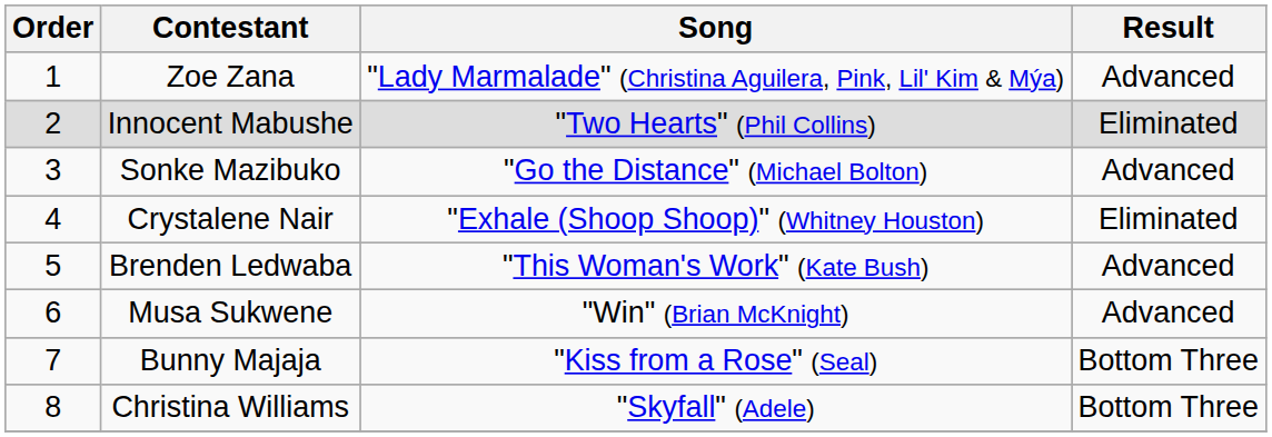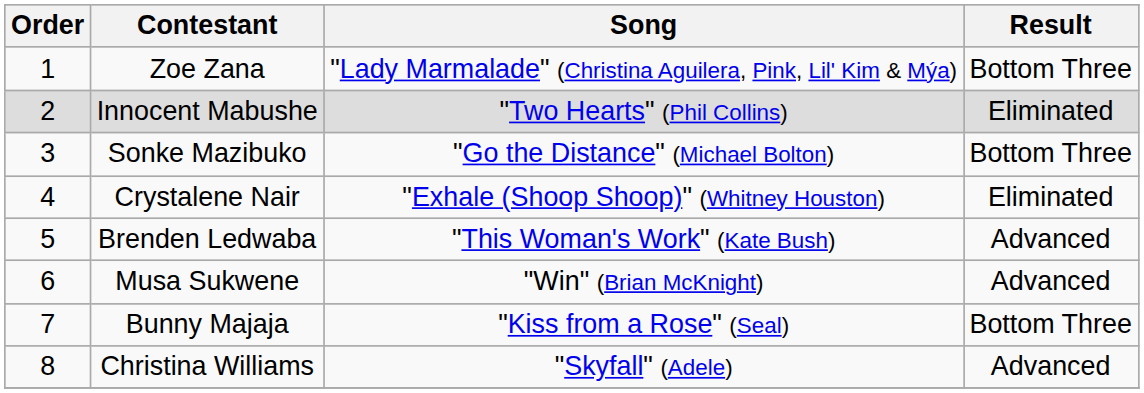Zoe Zana | Result: Advanced -> Bottom Three
Sonke Mazibuko | Result: Advanced -> Bottom Three
Christina Williams | Result: Bottom Three -> Advanced
